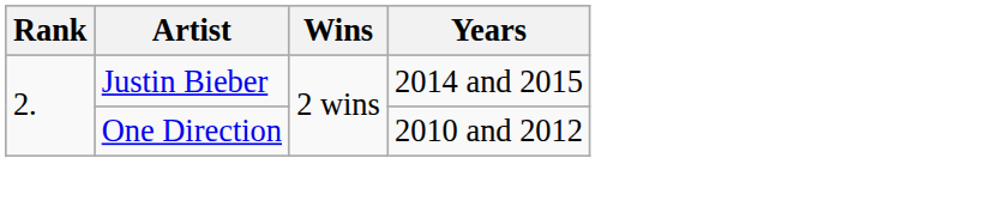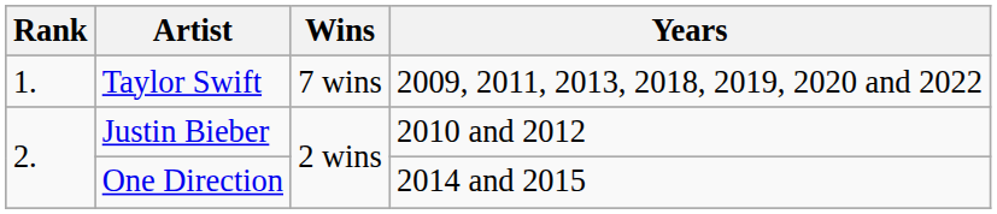+ row: 1. | Taylor Swift | 7 wins | 2009, 2011, 2013, 2018, 2019, 2020 and 2022
Justin Bieber | Years: 2014 and 2015 -> 2010 and 2012
One Direction | Years: 2010 and 2012 -> 2014 and 2015
